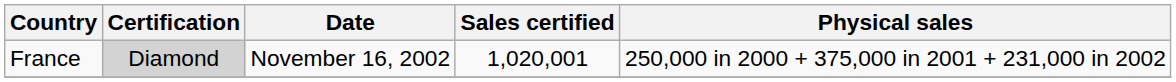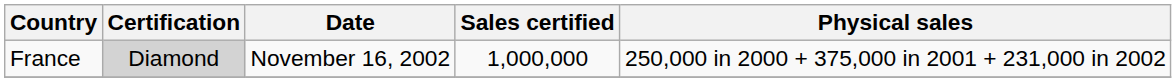France | Sales certified: 1,020,001 -> 1,000,000
